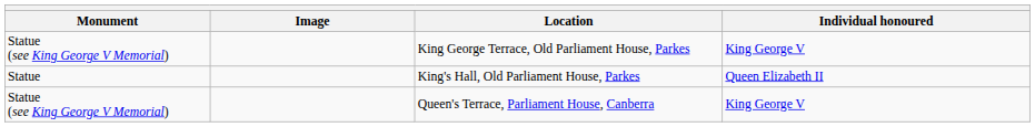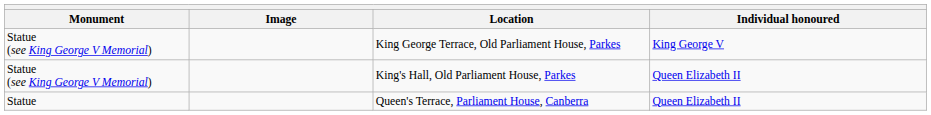King's Hall, Old Parliament House, Parkes | Monument: Statue -> Statue (see King George V Memorial)
Queen's Terrace, Parliament House, Canberra | Monument: Statue (see King George V Memorial) -> Statue
Queen's Terrace, Parliament House, Canberra | Individual honoured: King George V -> Queen Elizabeth II
